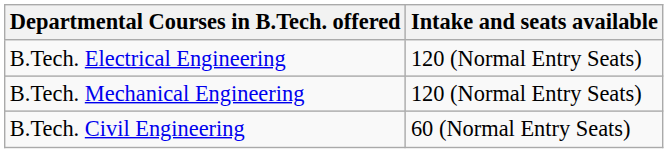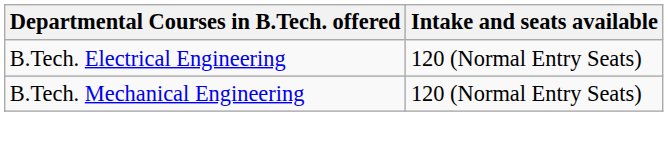- row: B.Tech. Civil Engineering | 60 (Normal Entry Seats)
